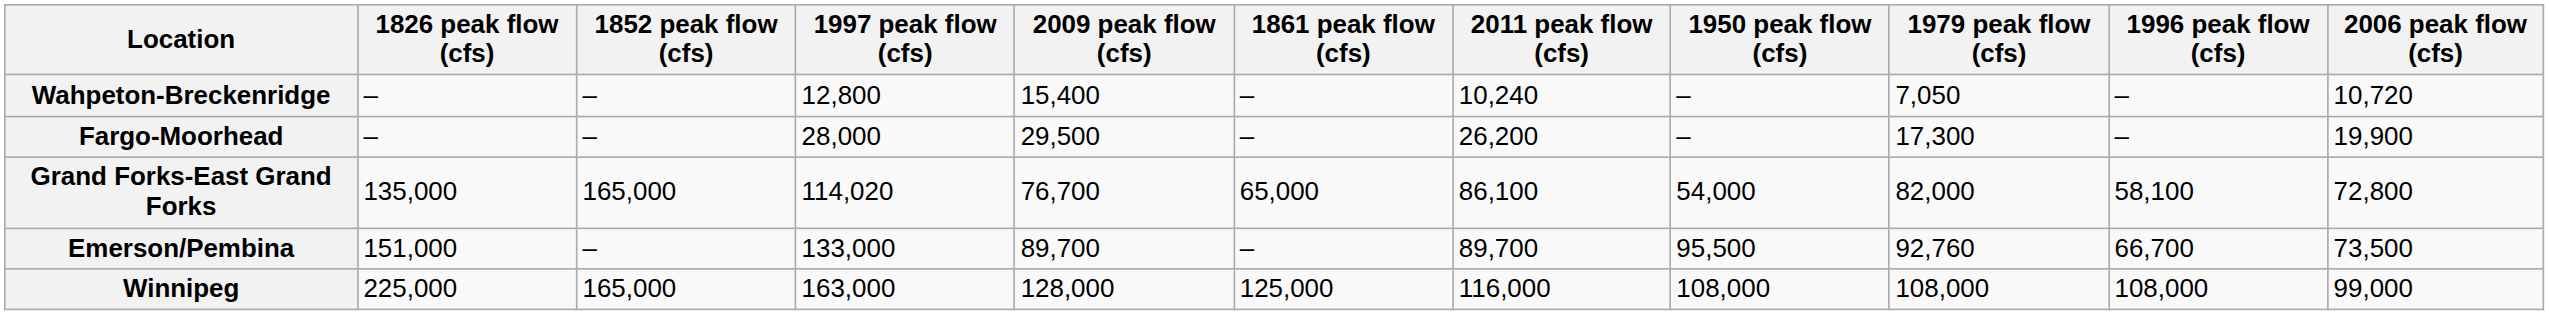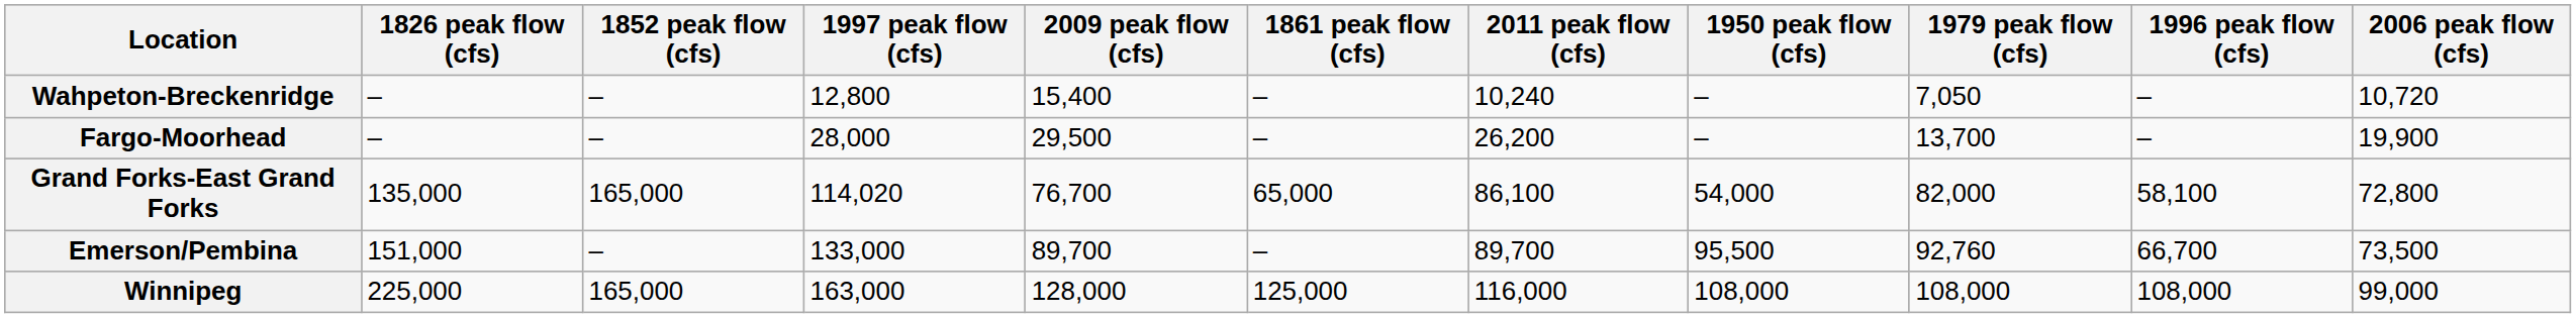Fargo-Moorhead | 1979 peak flow (cfs): 17,300 -> 13,700
